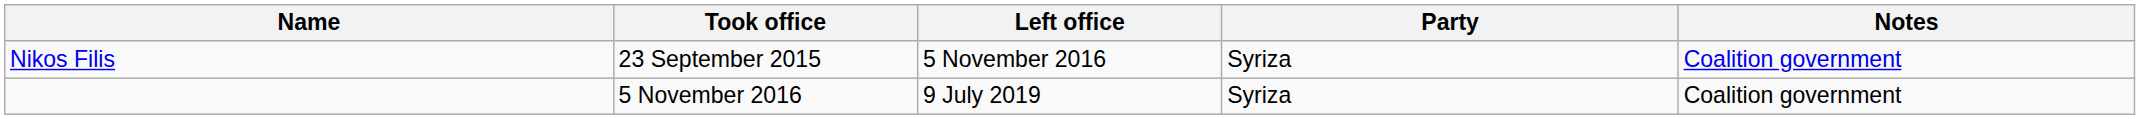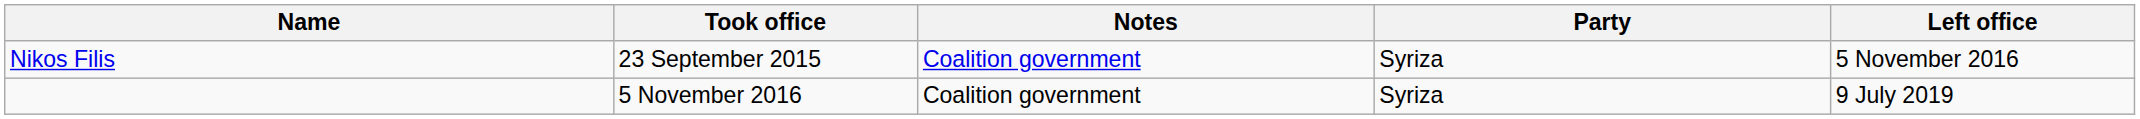columns swapped: Left office <-> Notes
